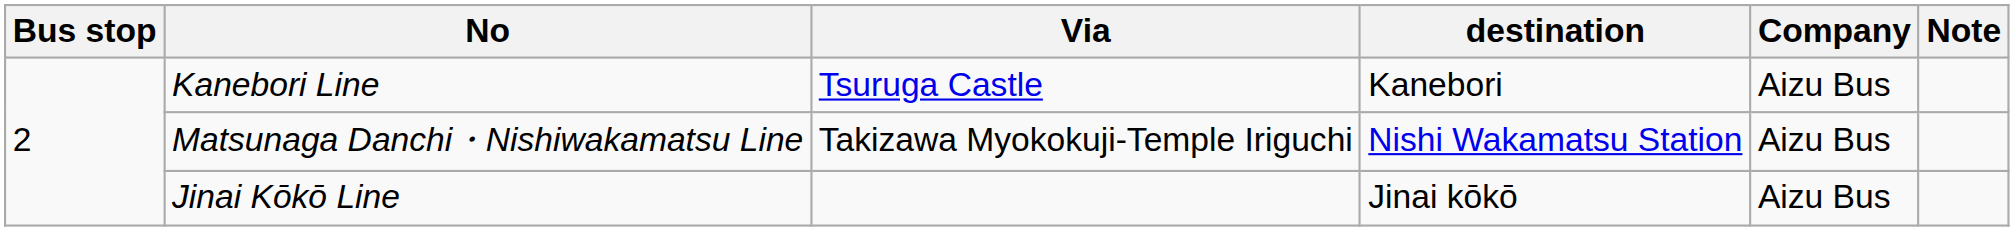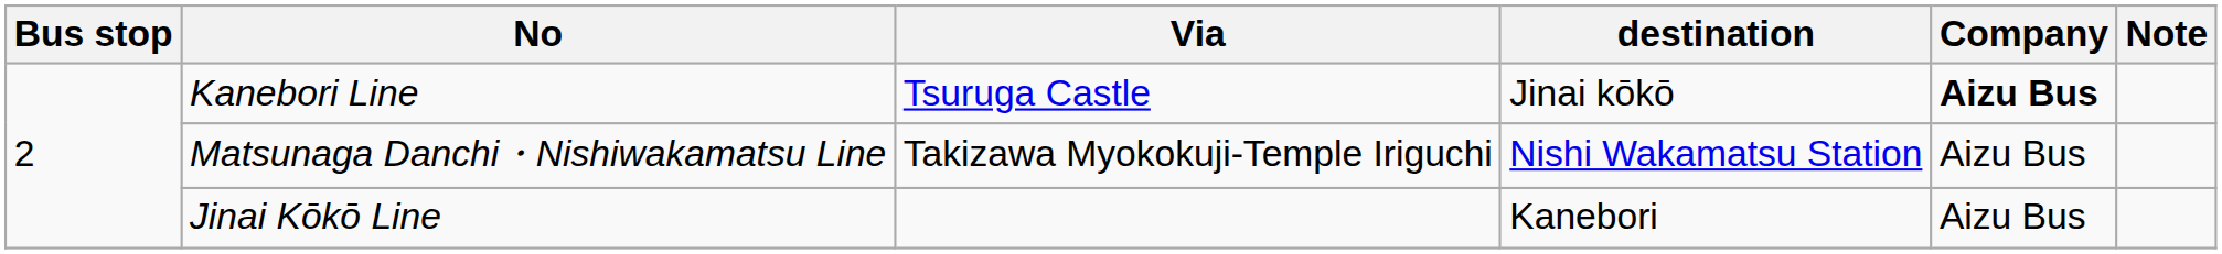Kanebori Line | destination: Kanebori -> Jinai kōkō
Kanebori Line | Company: normal -> bold
Jinai Kōkō Line | destination: Jinai kōkō -> Kanebori
